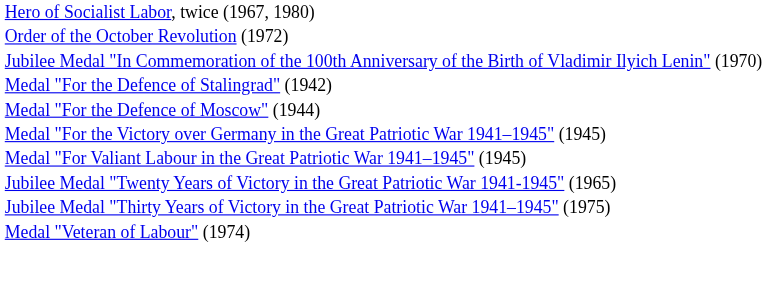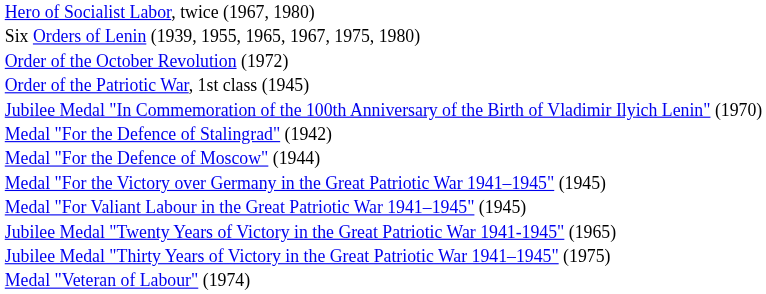+ row: Six Orders of Lenin (1939, 1955, 1965, 1967, 1975, 1980)
+ row: Order of the Patriotic War, 1st class (1945)
